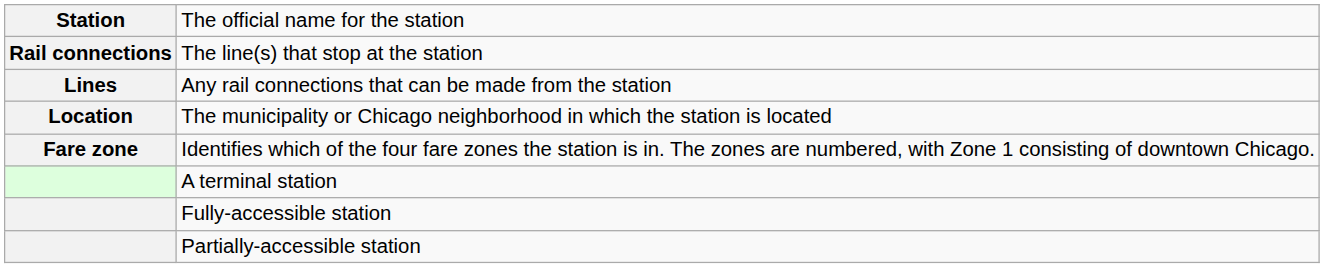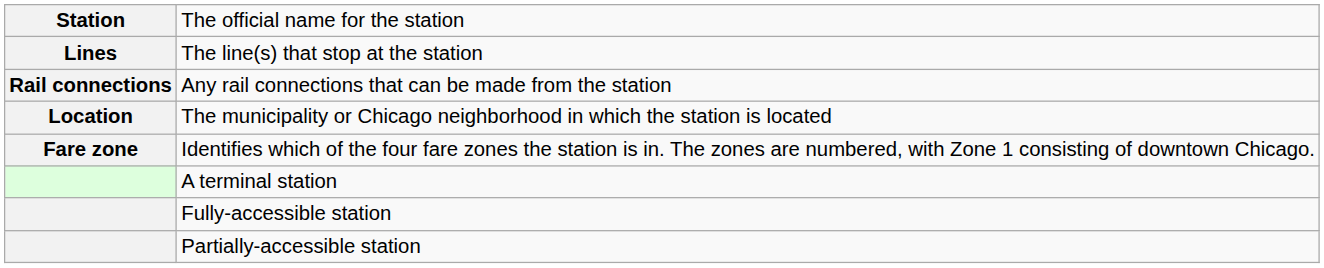The line(s) that stop at the station | column 1: Rail connections -> Lines
Any rail connections that can be made from the station | column 1: Lines -> Rail connections
